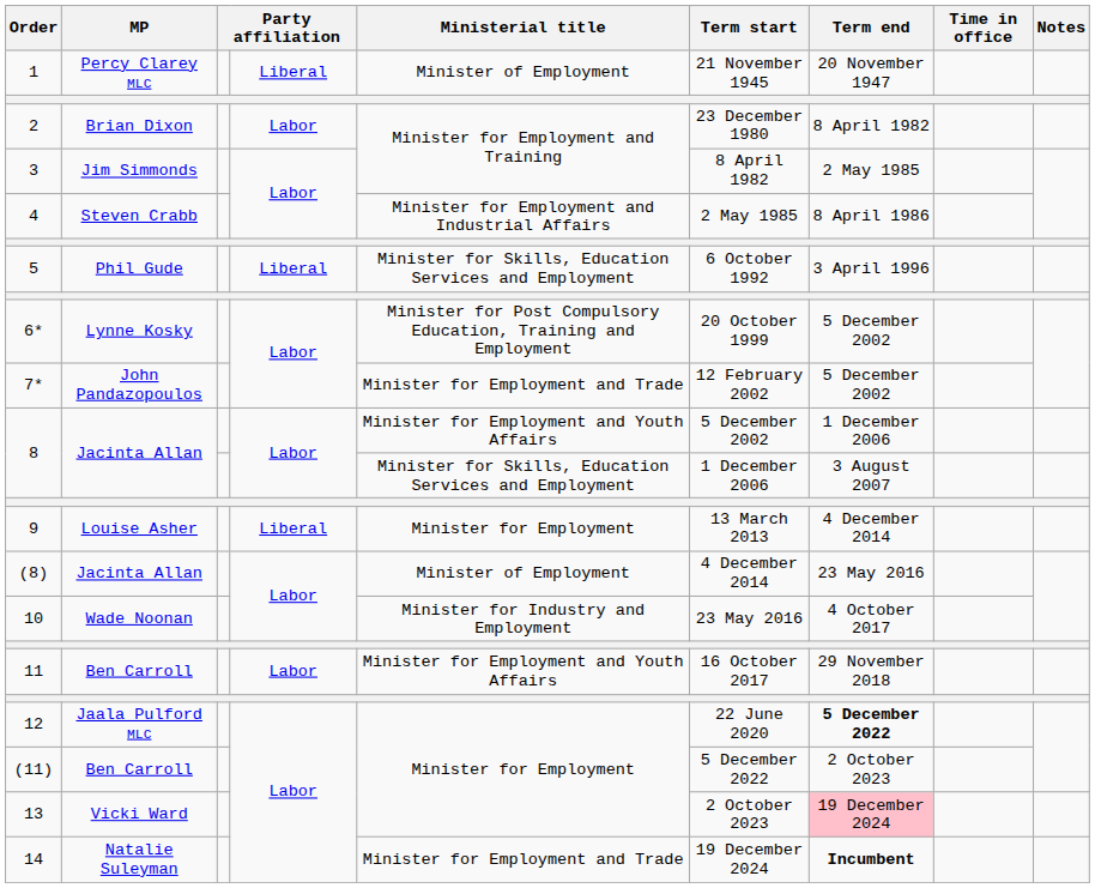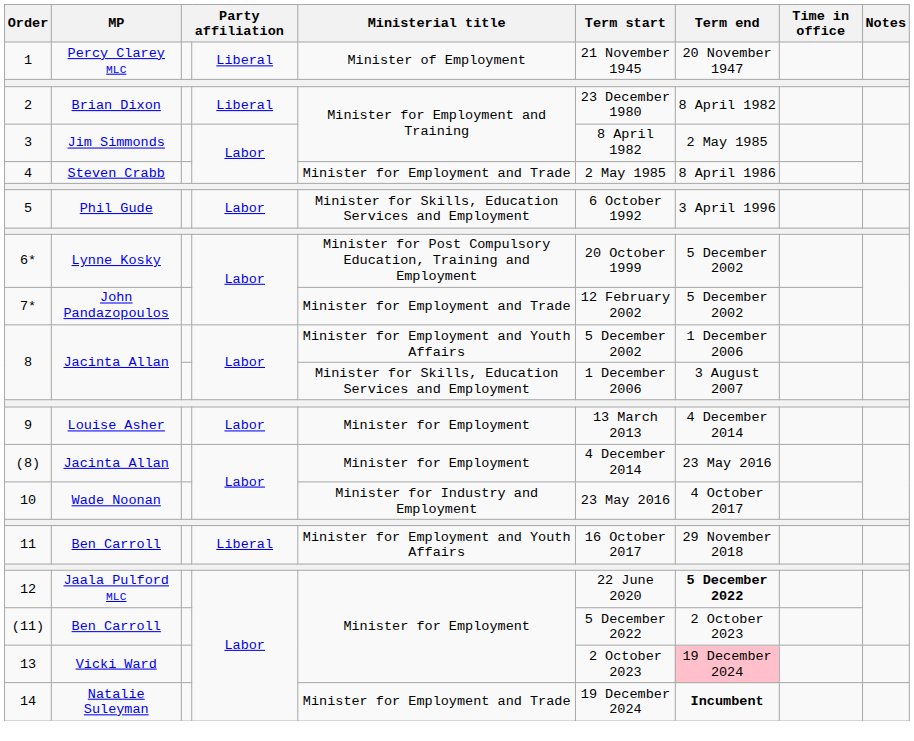2 | column 4: Labor -> Liberal
4 | Ministerial title: Minister for Employment and Industrial Affairs -> Minister for Employment and Trade
5 | column 4: Liberal -> Labor
9 | column 4: Liberal -> Labor
(8) | Ministerial title: Minister of Employment -> Minister for Employment
11 | column 4: Labor -> Liberal
